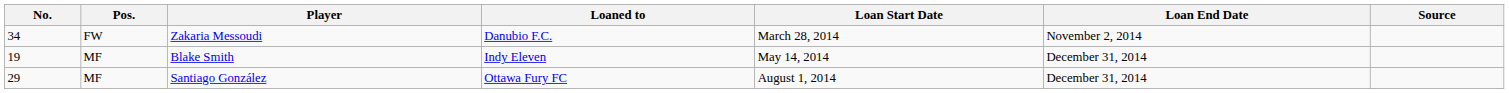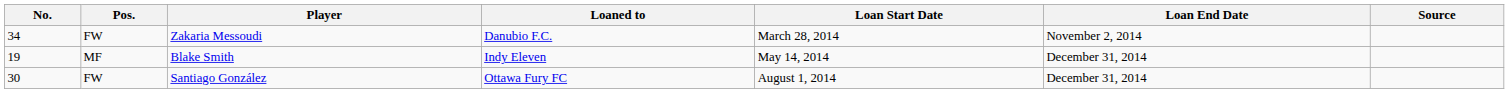Santiago González | No.: 29 -> 30
Santiago González | Pos.: MF -> FW
